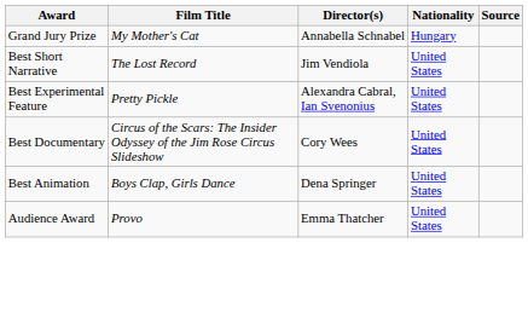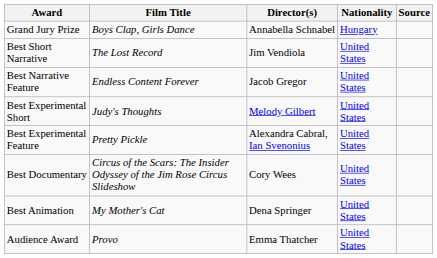Grand Jury Prize | Film Title: My Mother's Cat -> Boys Clap, Girls Dance
+ row: Best Narrative Feature | Endless Content Forever | Jacob Gregor | United States
+ row: Best Experimental Short | Judy's Thoughts | Melody Gilbert | United States
Best Animation | Film Title: Boys Clap, Girls Dance -> My Mother's Cat
